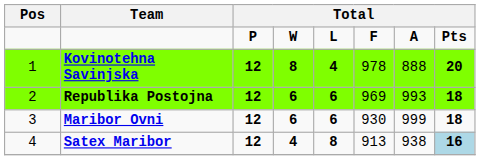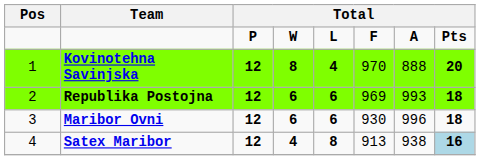Kovinotehna Savinjska | column 6: 978 -> 970
Maribor Ovni | column 7: 999 -> 996
